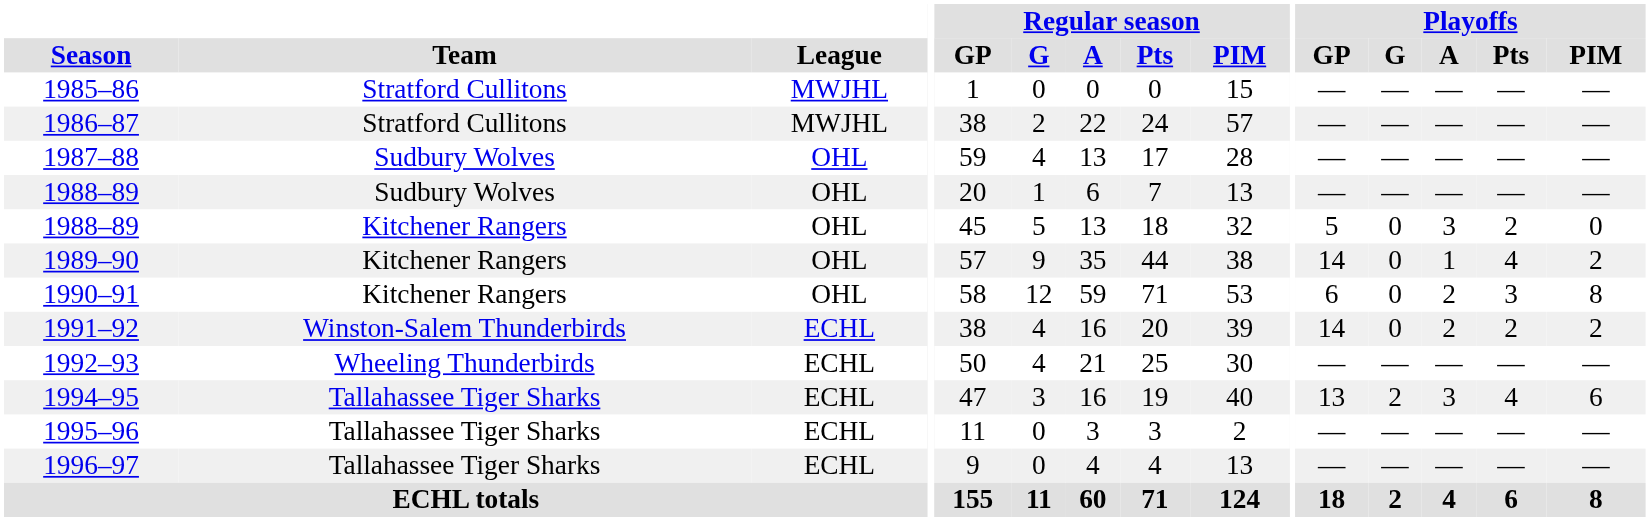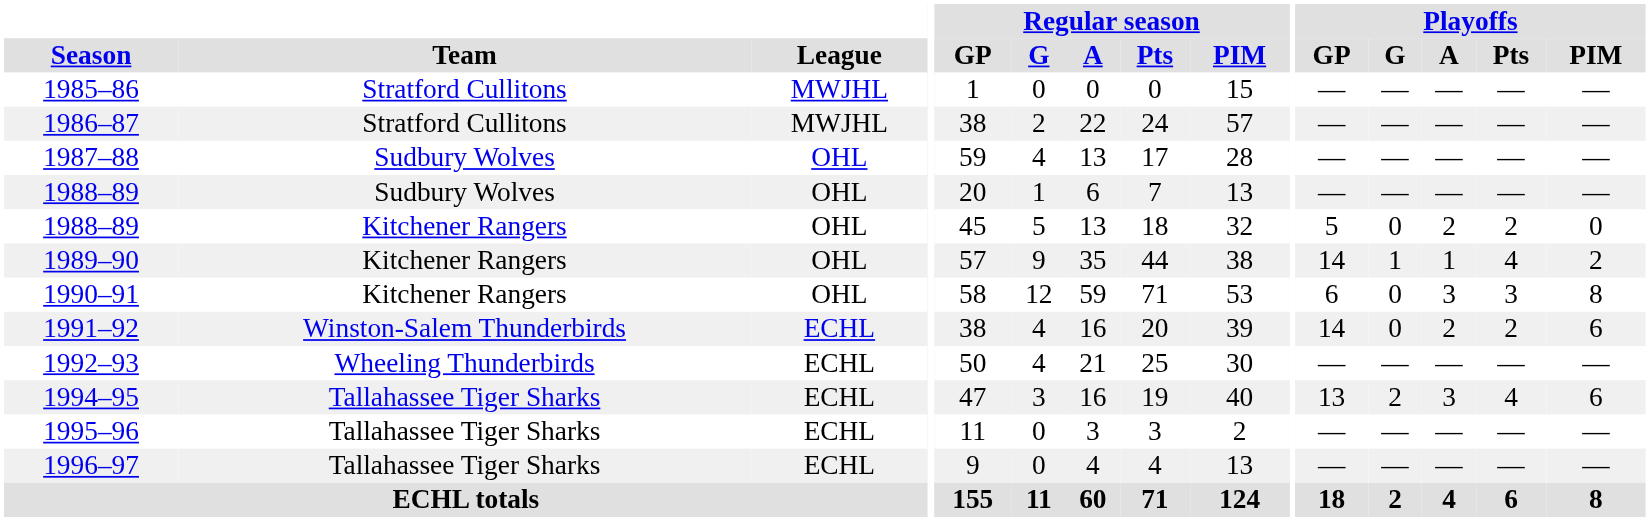1988–89 / Kitchener Rangers | Playoffs / A: 3 -> 2
1989–90 | Playoffs / G: 0 -> 1
1990–91 | Playoffs / A: 2 -> 3
1991–92 | Playoffs / PIM: 2 -> 6
